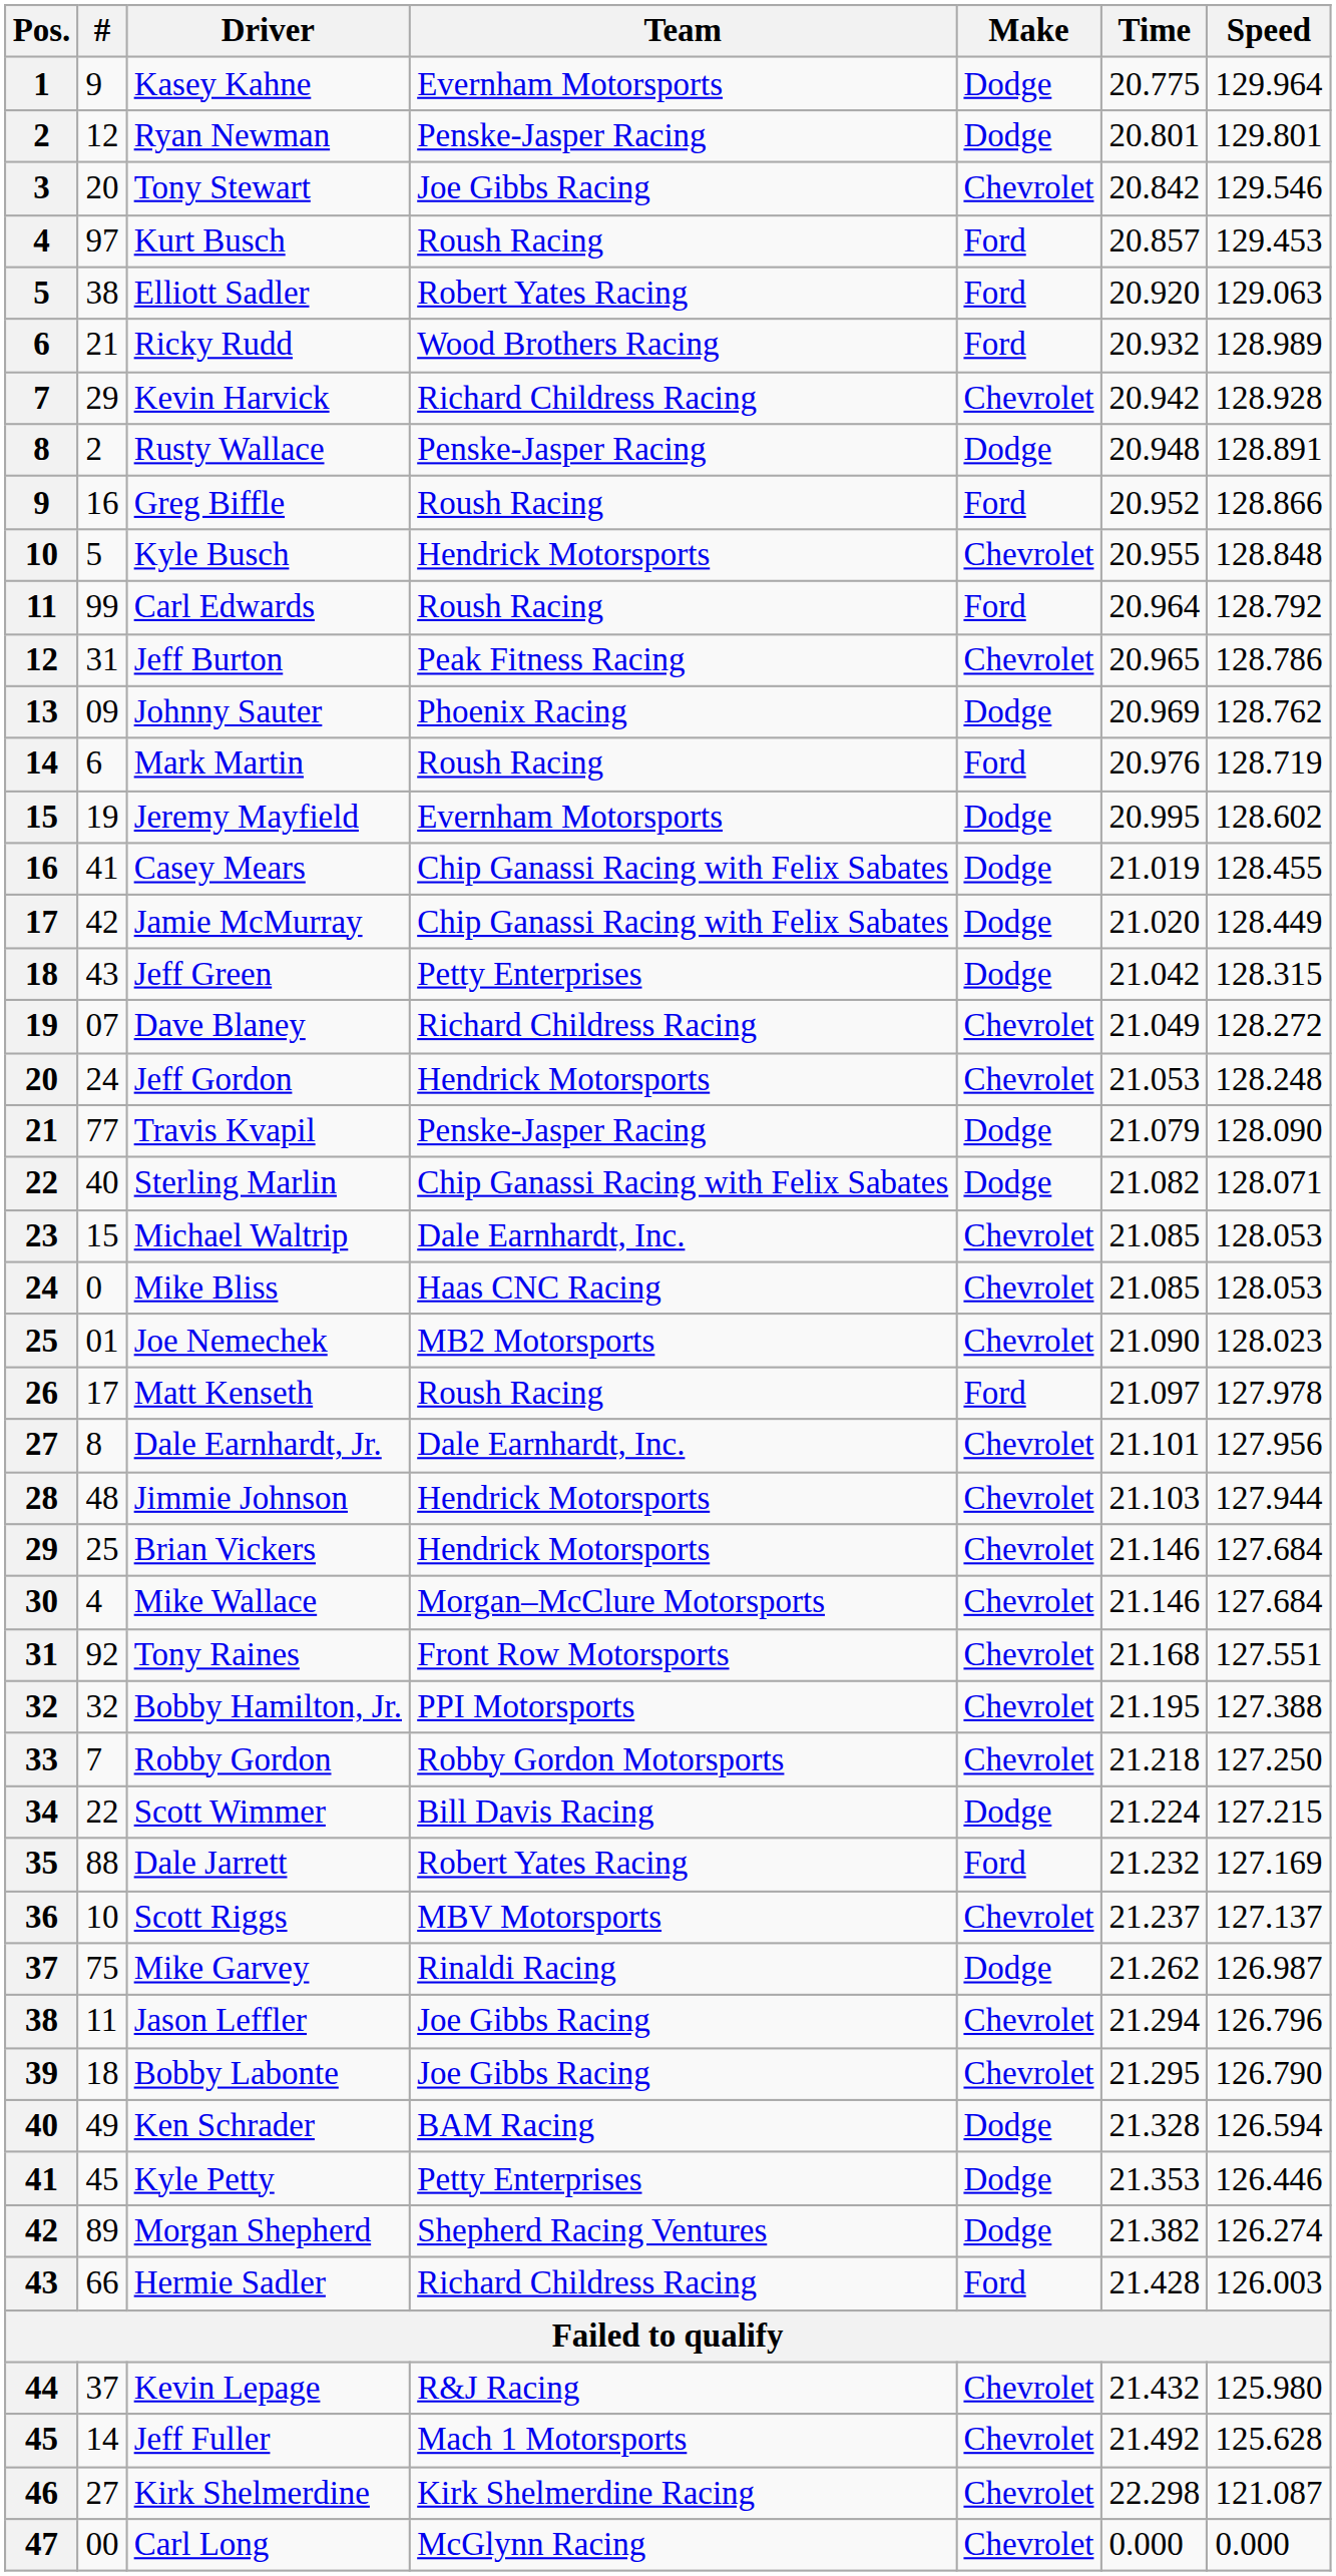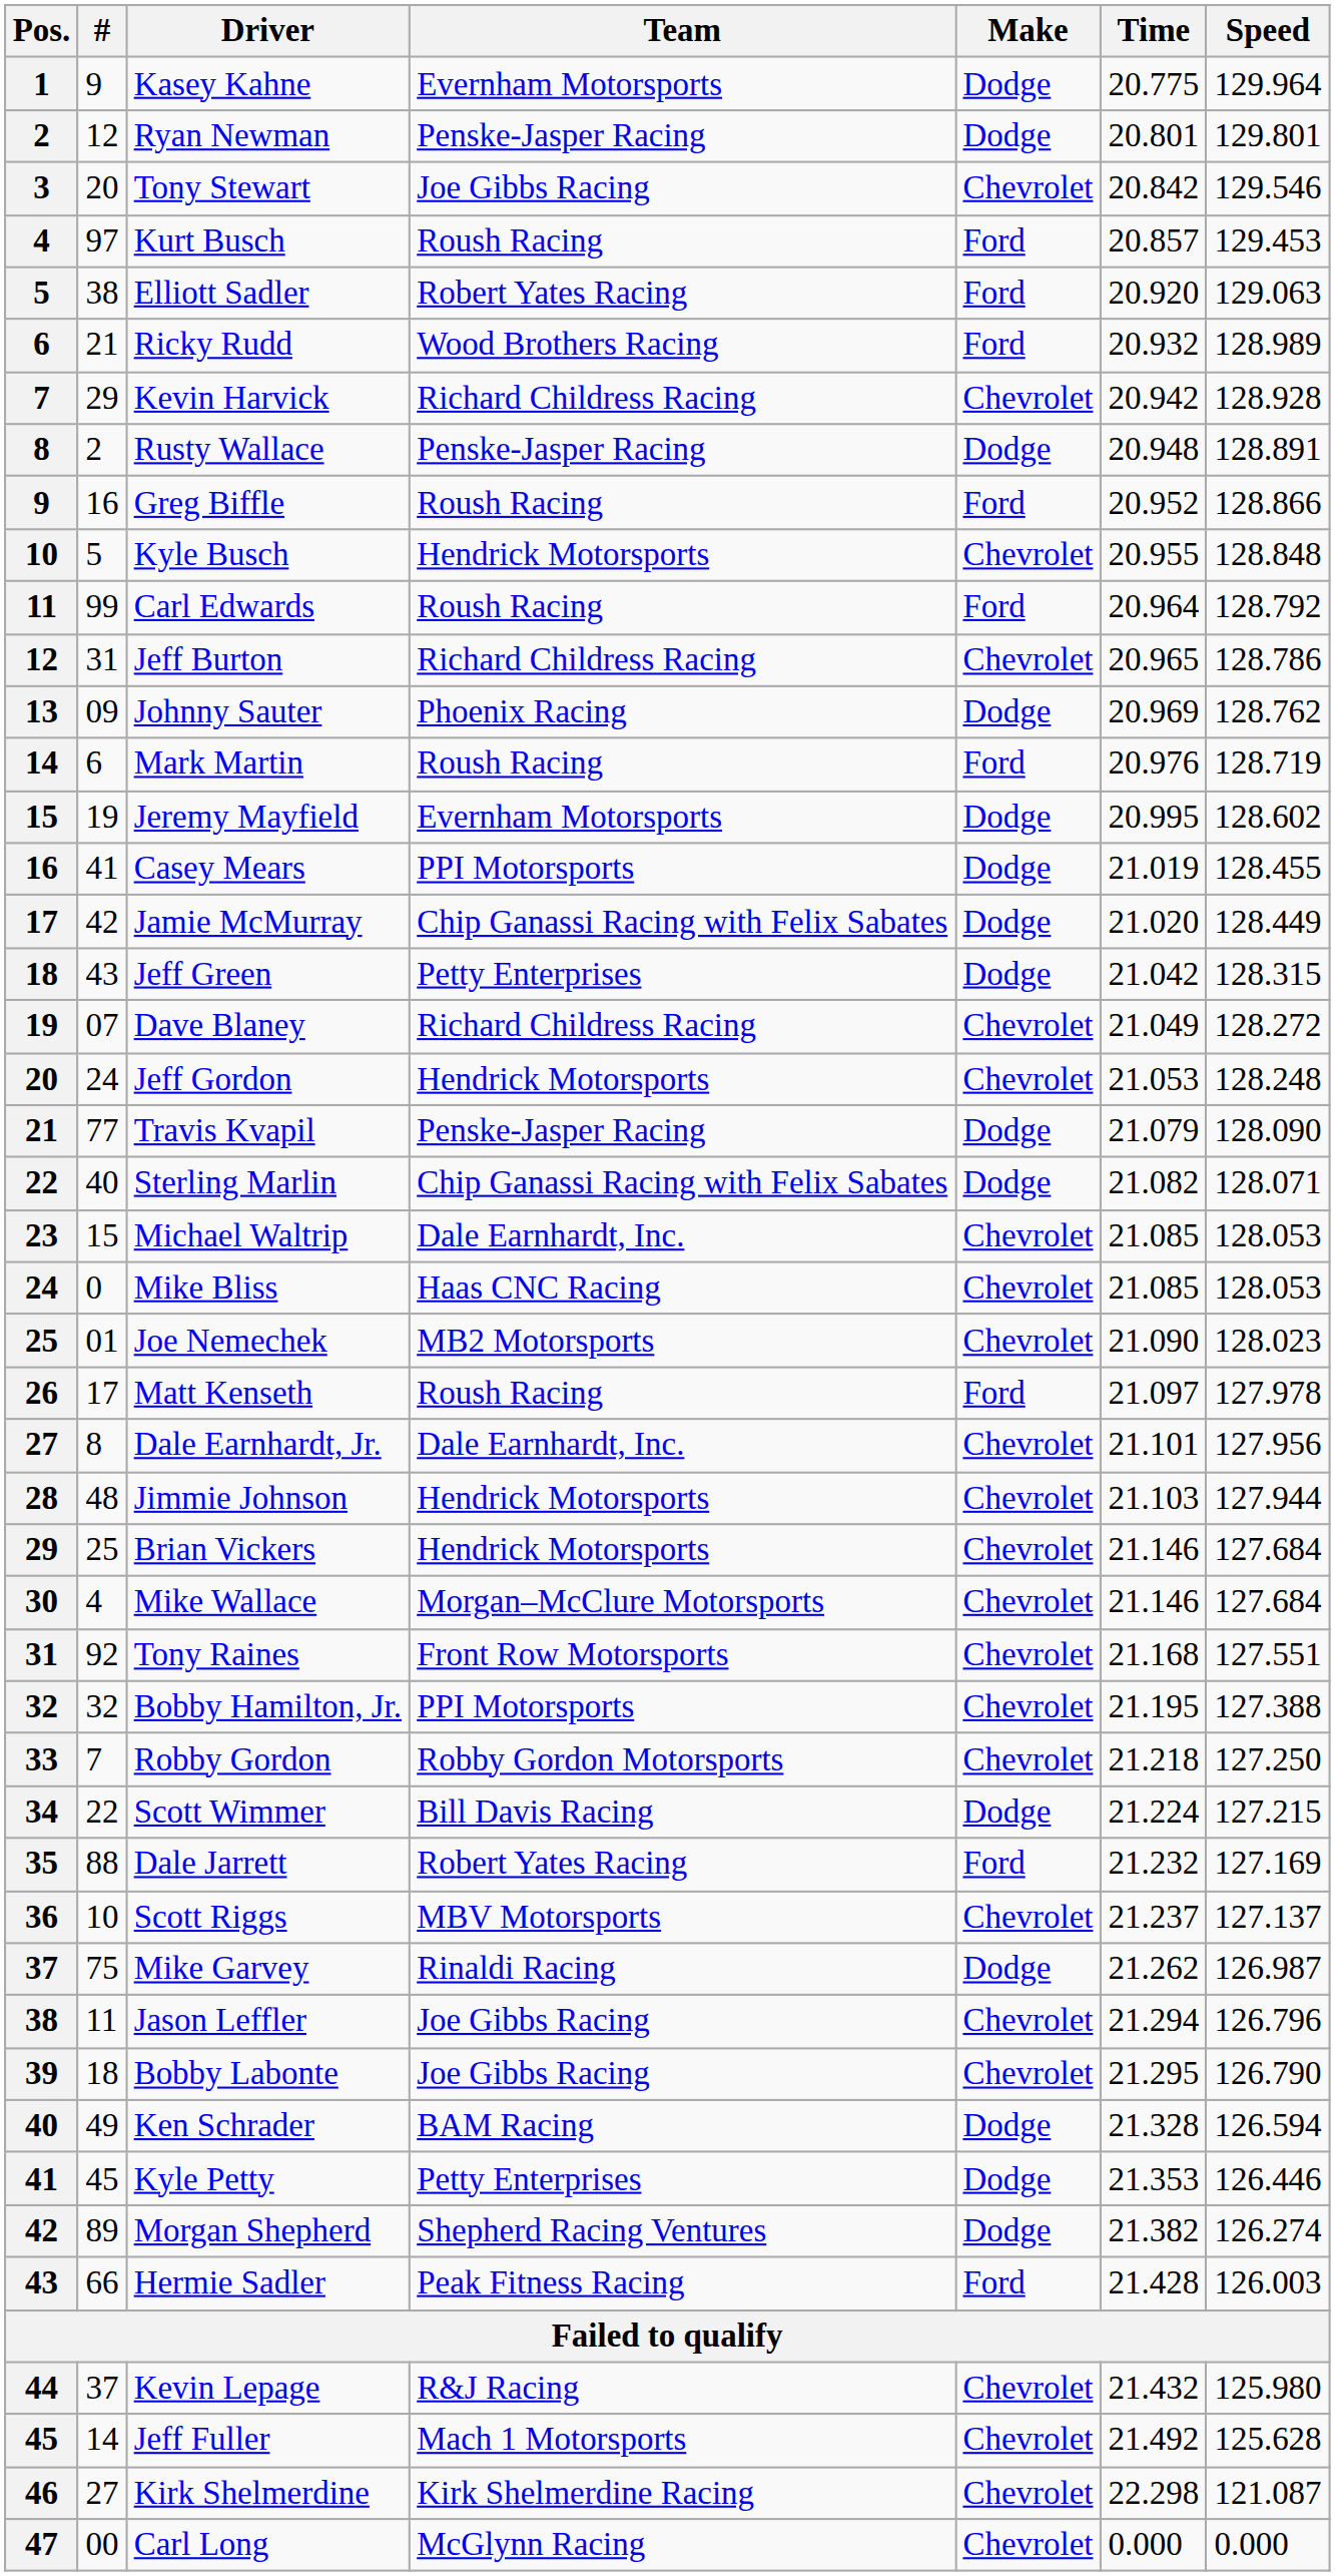Jeff Burton | Team: Peak Fitness Racing -> Richard Childress Racing
Casey Mears | Team: Chip Ganassi Racing with Felix Sabates -> PPI Motorsports
Hermie Sadler | Team: Richard Childress Racing -> Peak Fitness Racing
